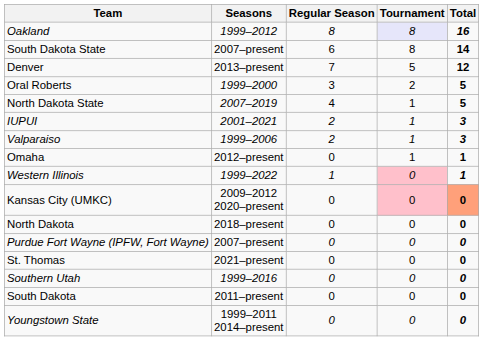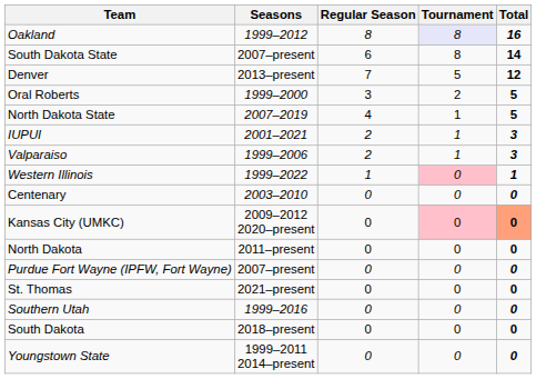- row: Omaha | 2012–present | 0 | 1 | 1
+ row: Centenary | 2003–2010 | 0 | 0 | 0
North Dakota | Seasons: 2018–present -> 2011–present
South Dakota | Seasons: 2011–present -> 2018–present
